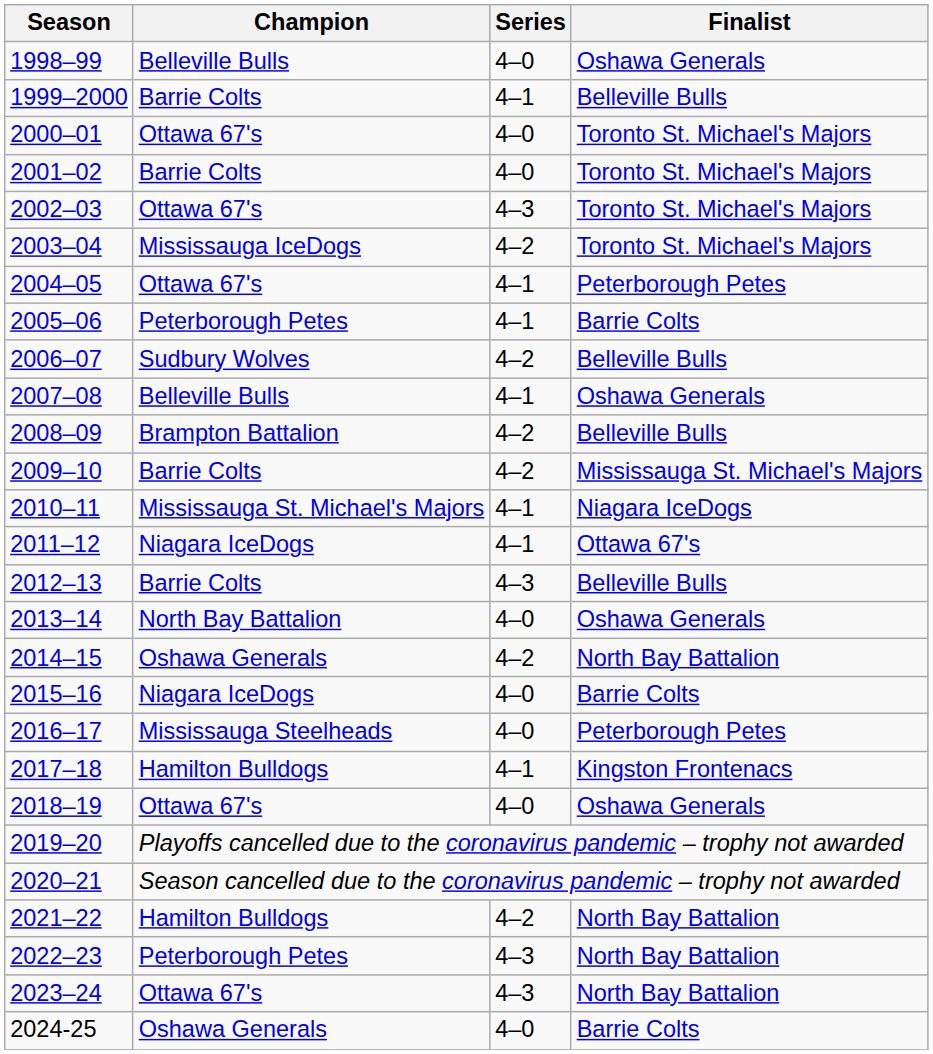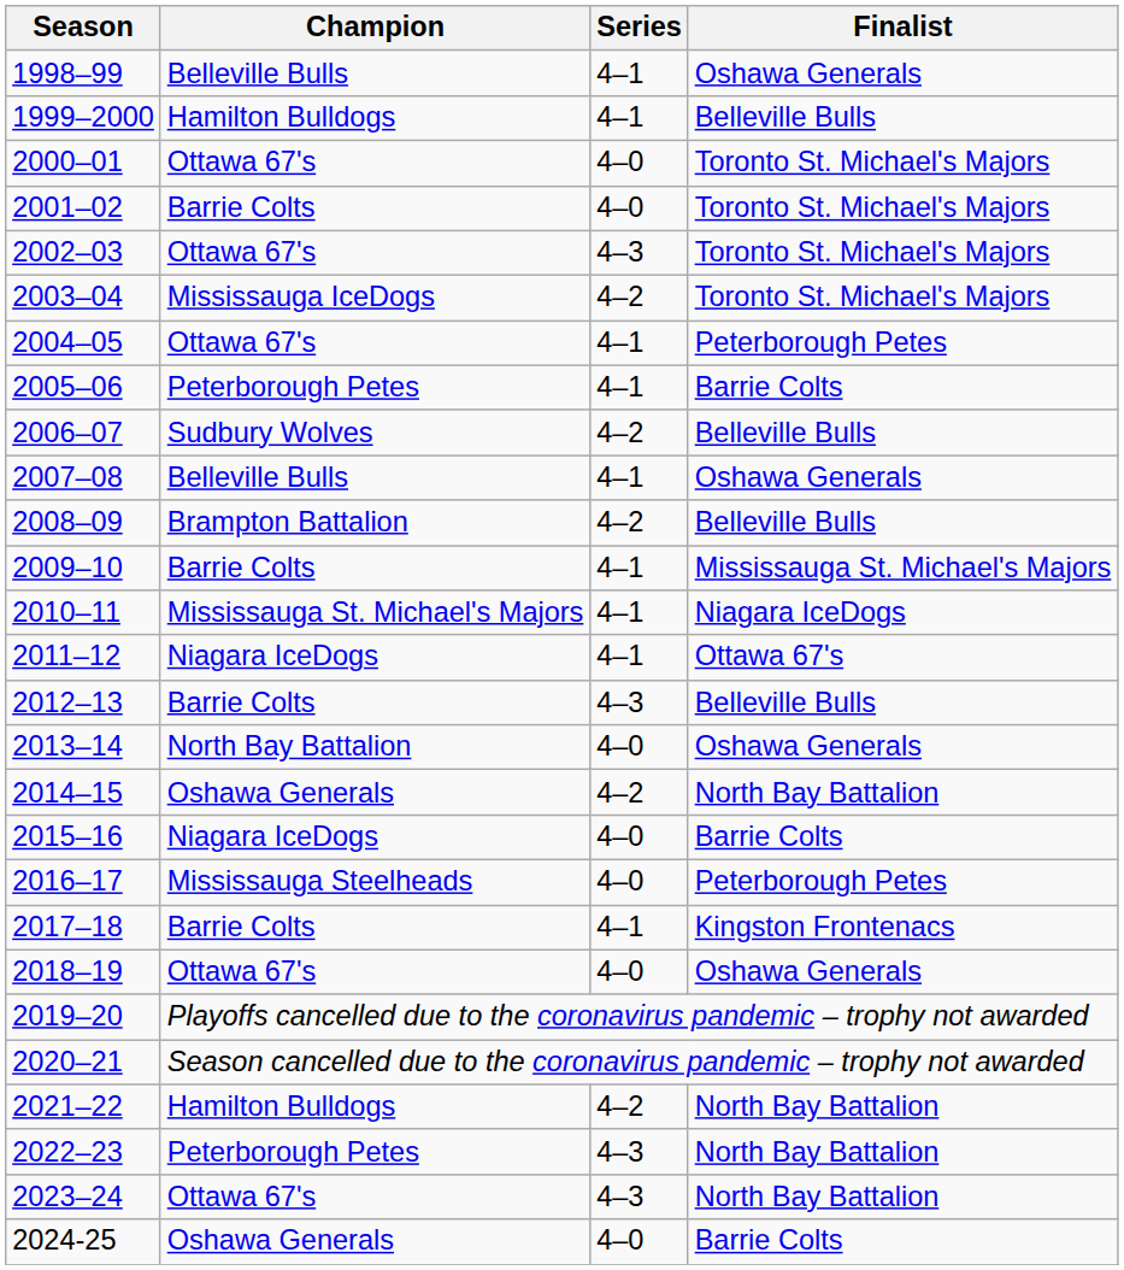1998–99 | Series: 4–0 -> 4–1
1999–2000 | Champion: Barrie Colts -> Hamilton Bulldogs
2009–10 | Series: 4–2 -> 4–1
2017–18 | Champion: Hamilton Bulldogs -> Barrie Colts
